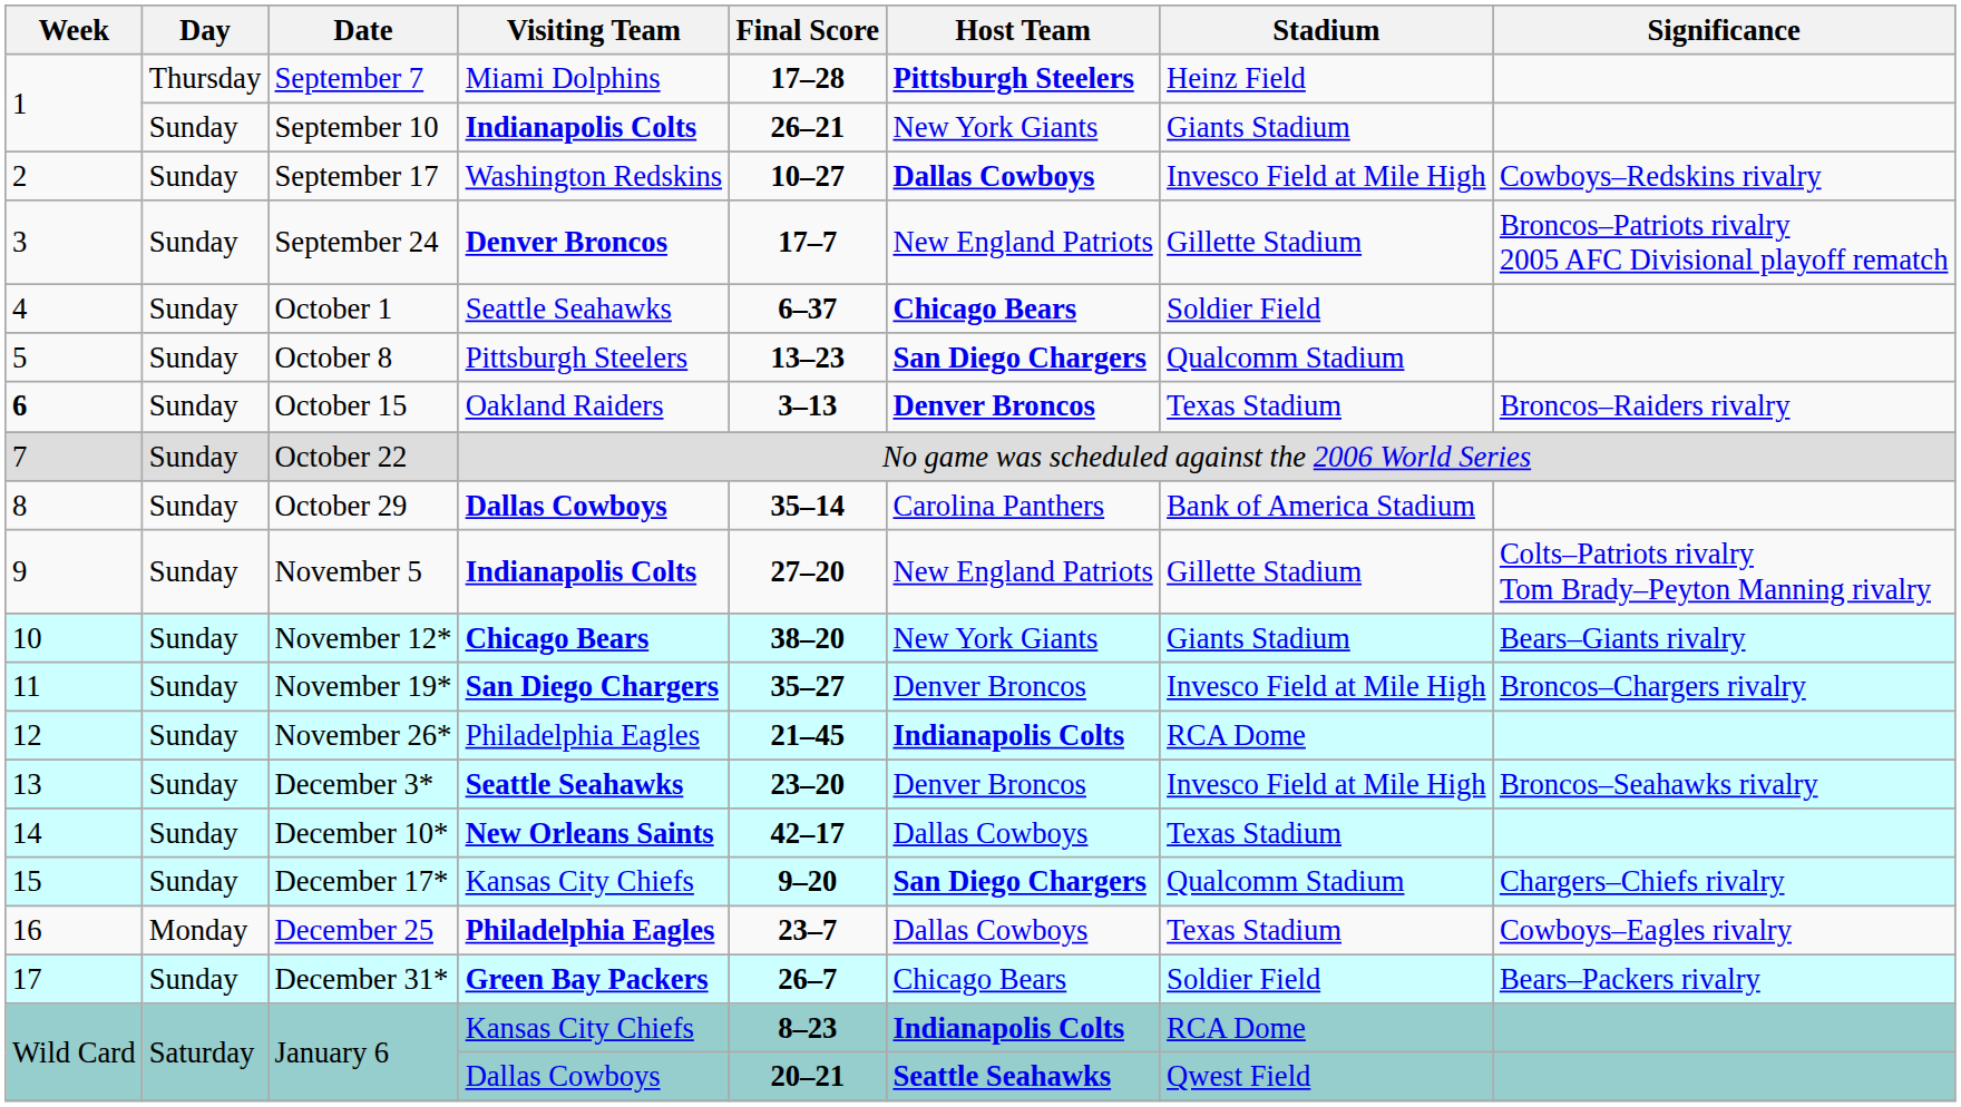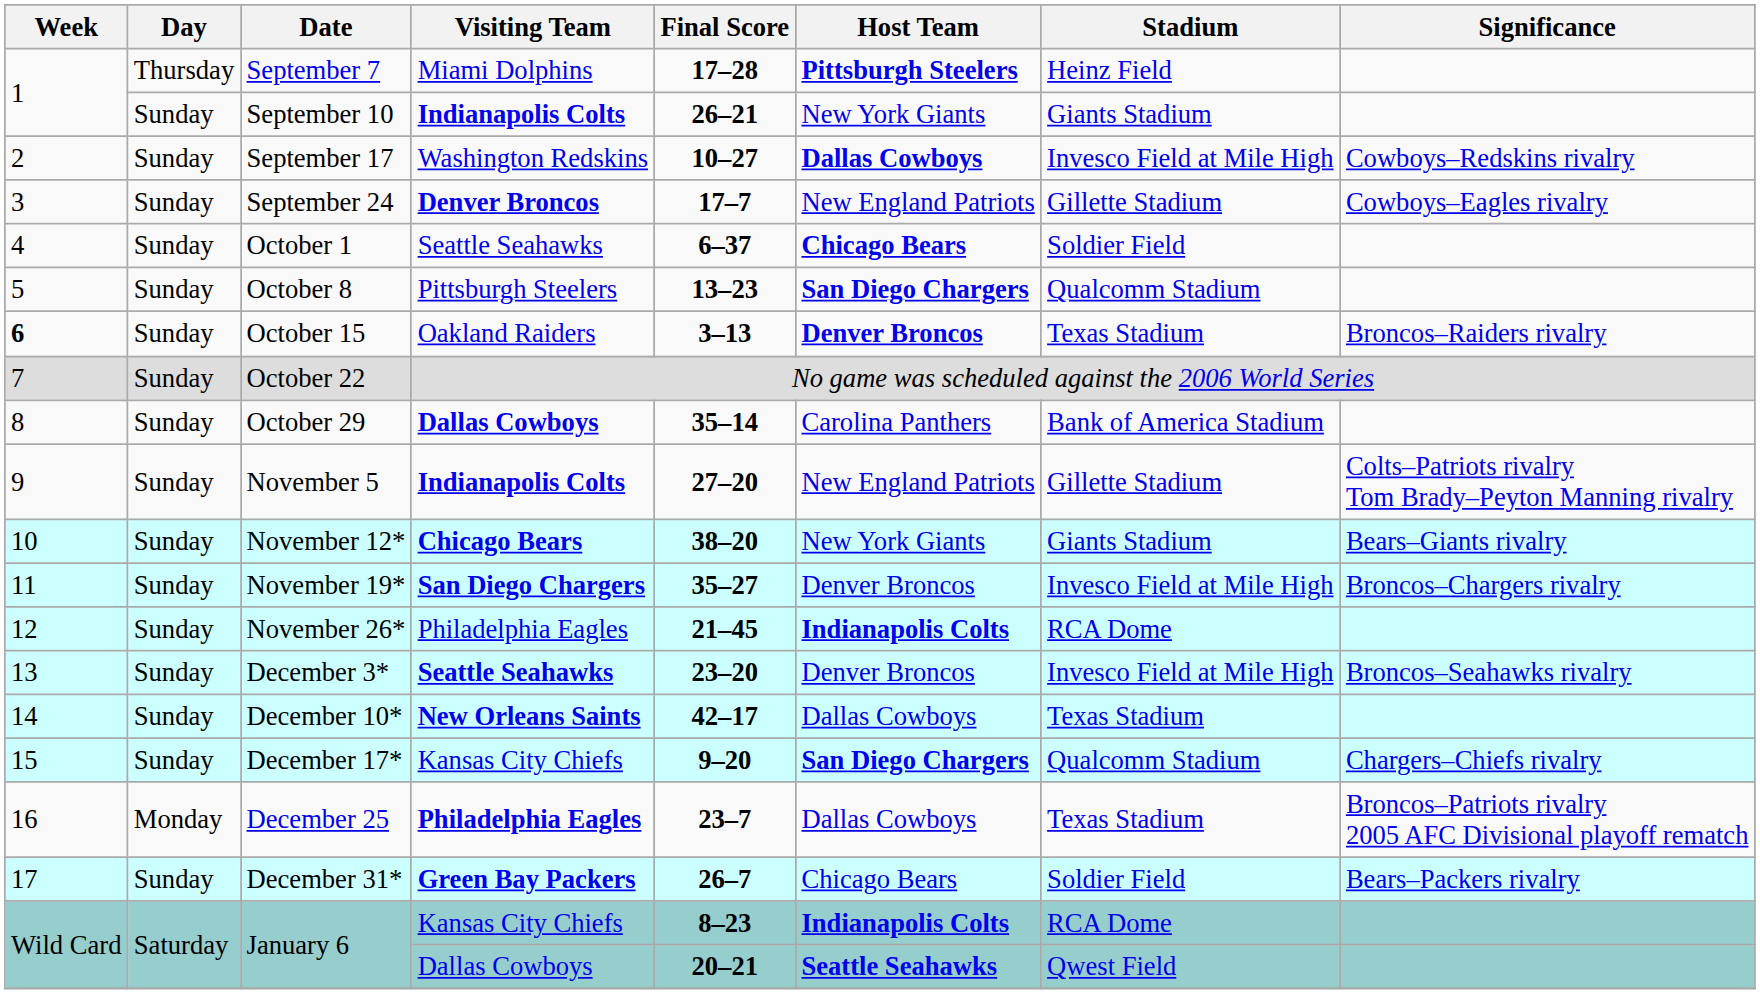September 24 | Significance: Broncos–Patriots rivalry 2005 AFC Divisional playoff rematch -> Cowboys–Eagles rivalry
December 25 | Significance: Cowboys–Eagles rivalry -> Broncos–Patriots rivalry 2005 AFC Divisional playoff rematch
